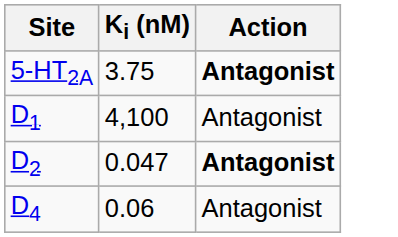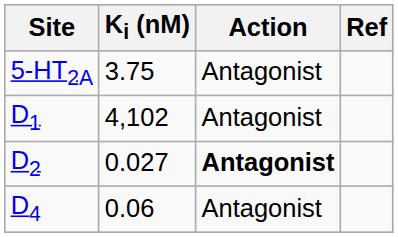+ column: Ref
5-HT2A | Action: bold -> normal
D1 | Ki (nM): 4,100 -> 4,102
D2 | Ki (nM): 0.047 -> 0.027
